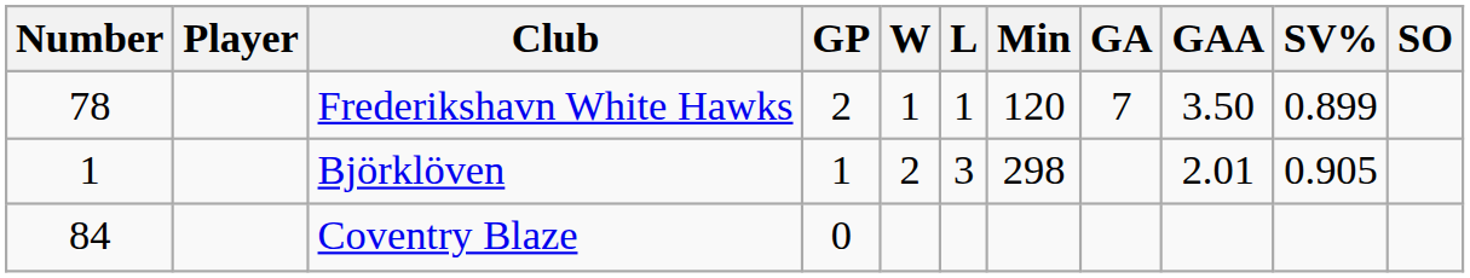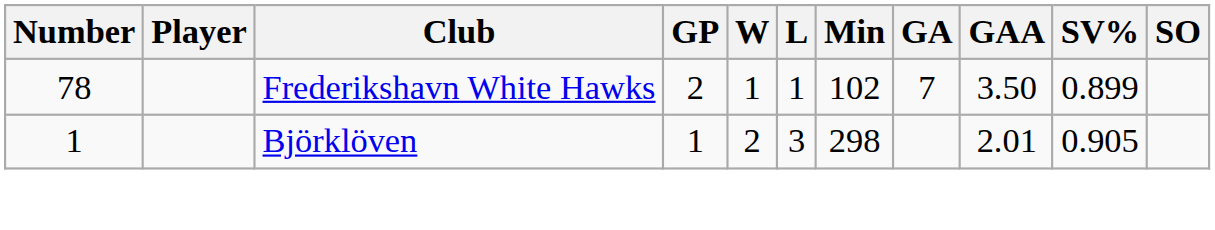Frederikshavn White Hawks | Min: 120 -> 102
- row: 84 | Coventry Blaze | 0
